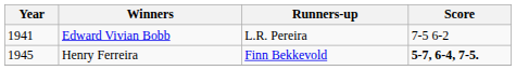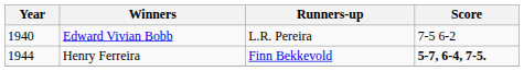Edward Vivian Bobb | Year: 1941 -> 1940
Henry Ferreira | Year: 1945 -> 1944
